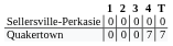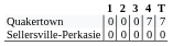rows swapped: Sellersville-Perkasie <-> Quakertown
